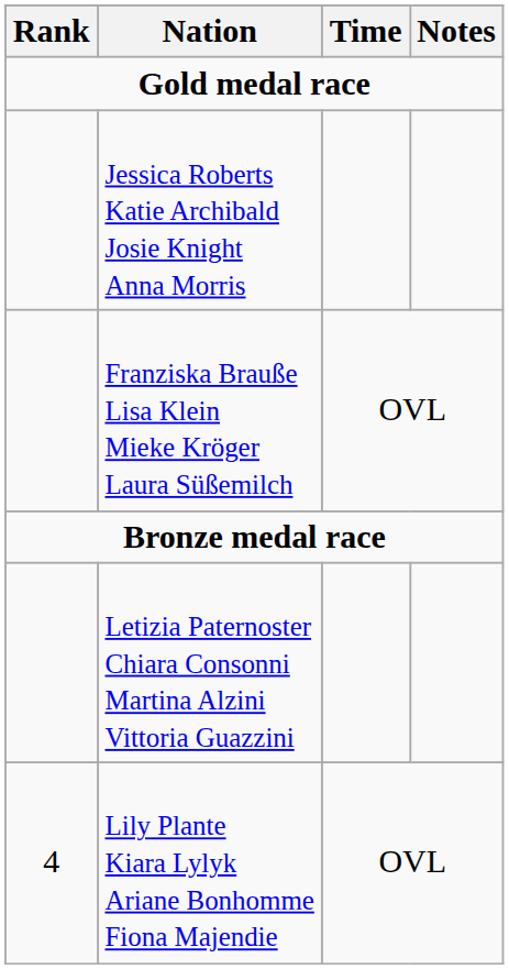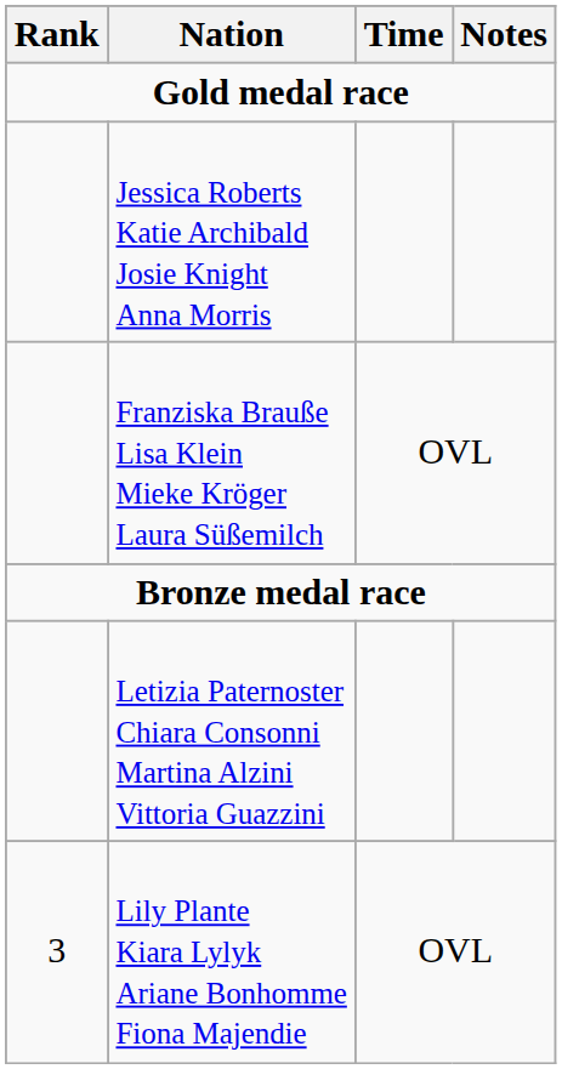Lily Plante Kiara Lylyk Ariane Bonhomme Fiona Majendie | Rank: 4 -> 3
